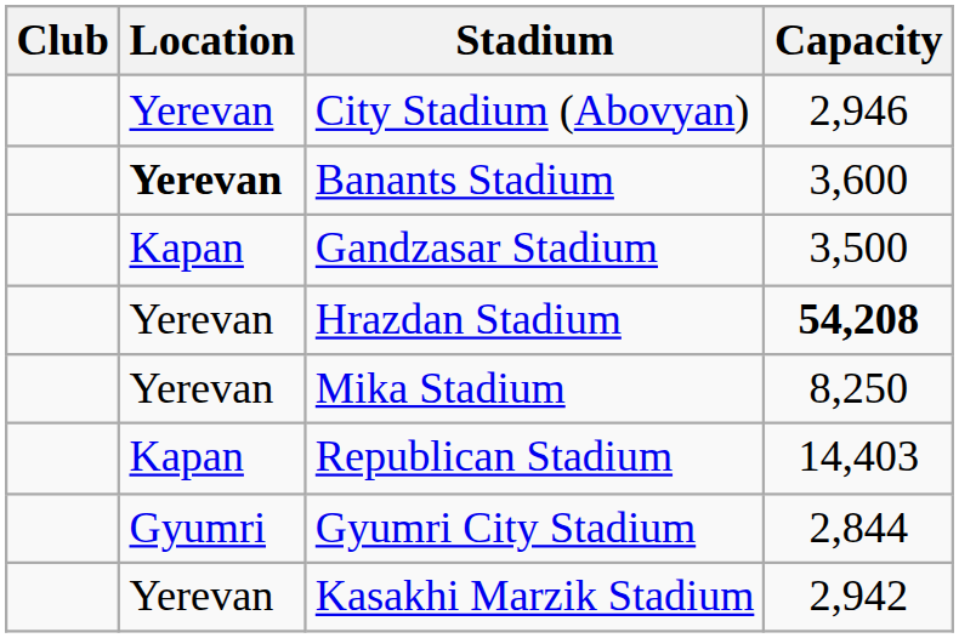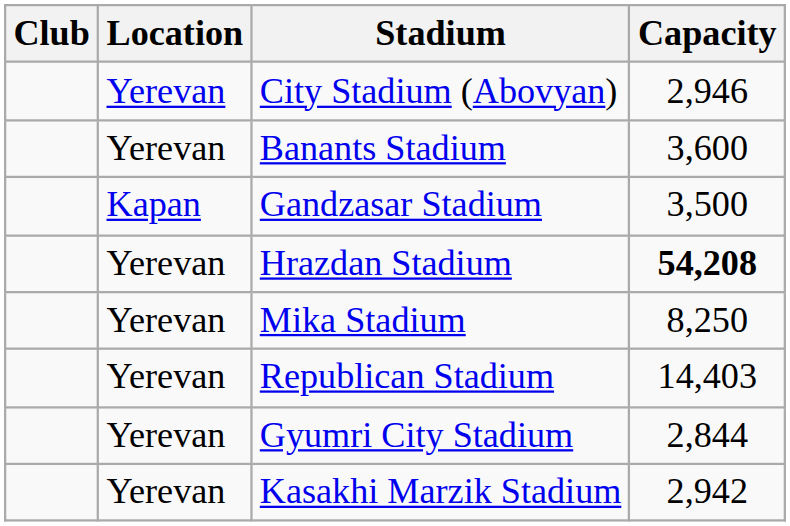Banants Stadium | Location: bold -> normal
Republican Stadium | Location: Kapan -> Yerevan
Gyumri City Stadium | Location: Gyumri -> Yerevan
